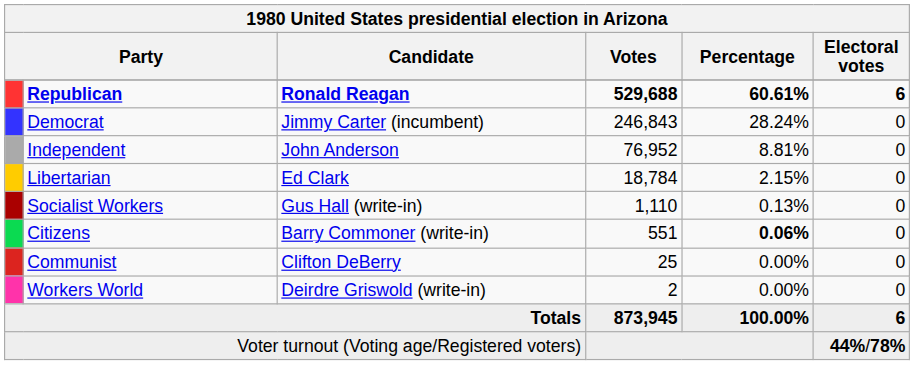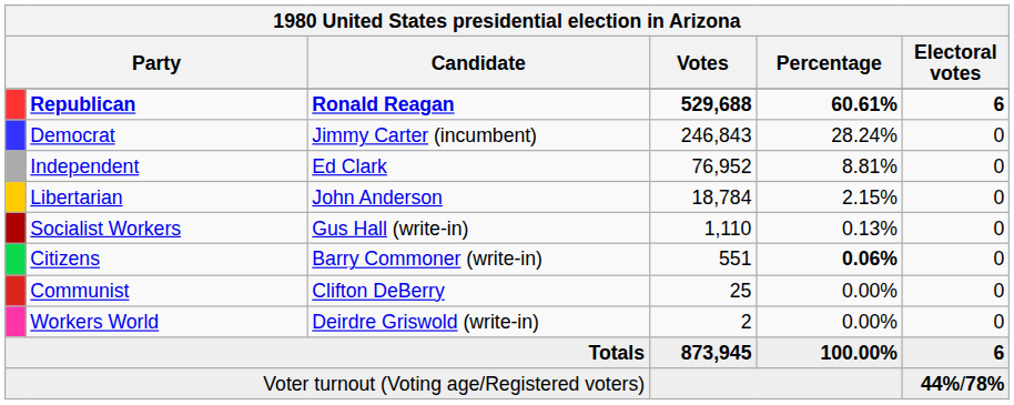Independent | Candidate: John Anderson -> Ed Clark
Libertarian | Candidate: Ed Clark -> John Anderson
